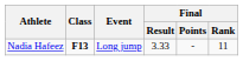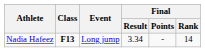Nadia Hafeez | Final / Result: 3.33 -> 3.34
Nadia Hafeez | Final / Rank: 11 -> 14
